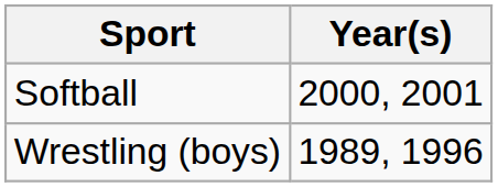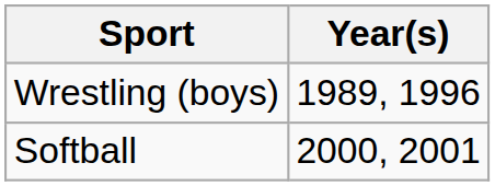rows swapped: Softball <-> Wrestling (boys)
